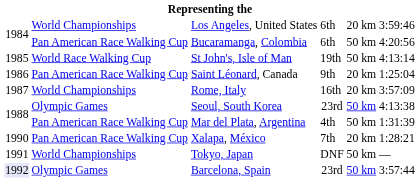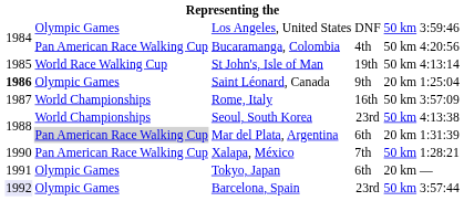Los Angeles, United States | column 2: World Championships -> Olympic Games
Los Angeles, United States | column 4: 6th -> DNF
Los Angeles, United States | column 5: 20 km -> 50 km
Bucaramanga, Colombia | column 4: 6th -> 4th
Saint Léonard, Canada | column 1: normal -> bold
Saint Léonard, Canada | column 2: Pan American Race Walking Cup -> Olympic Games
Rome, Italy | column 5: 20 km -> 50 km
Seoul, South Korea | column 2: Olympic Games -> World Championships
Mar del Plata, Argentina | column 2: no background -> lightgrey background
Mar del Plata, Argentina | column 4: 4th -> 6th
Mar del Plata, Argentina | column 5: 50 km -> 20 km
Xalapa, México | column 5: 20 km -> 50 km
Tokyo, Japan | column 2: World Championships -> Olympic Games
Tokyo, Japan | column 4: DNF -> 6th
Tokyo, Japan | column 5: 50 km -> 20 km
